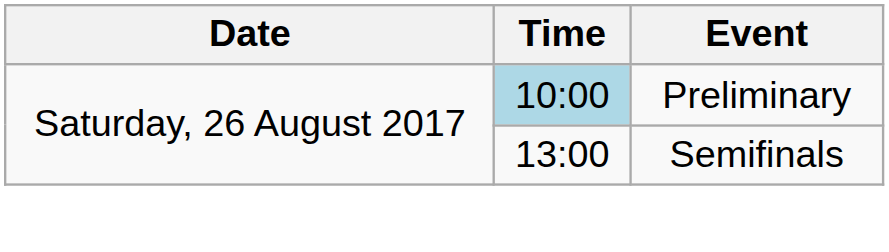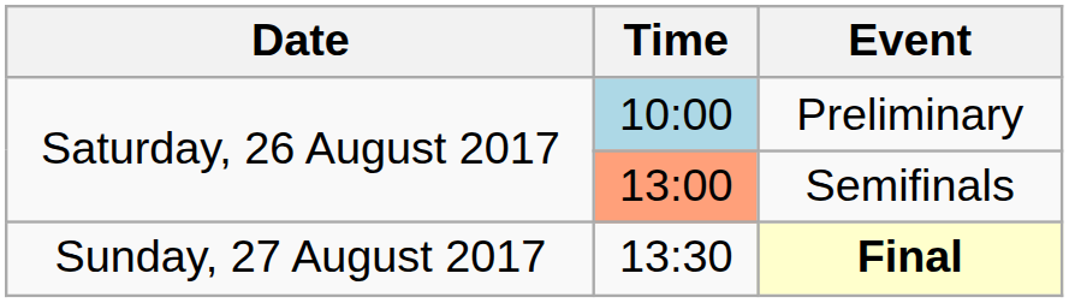Semifinals | Time: no background -> lightsalmon background
+ row: Sunday, 27 August 2017 | 13:30 | Final
